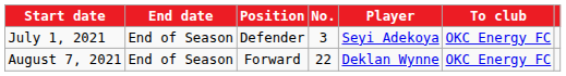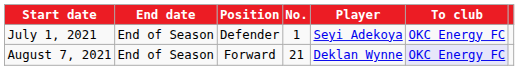July 1, 2021 | No.: 3 -> 1
August 7, 2021 | No.: 22 -> 21
August 7, 2021 | To club: no background -> lavender background
